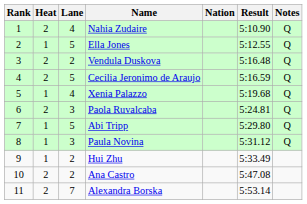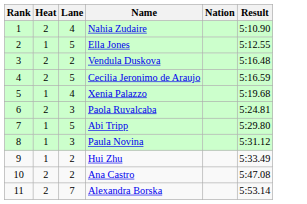- column: Notes | Q | Q | Q | Q | Q | Q | Q | Q
